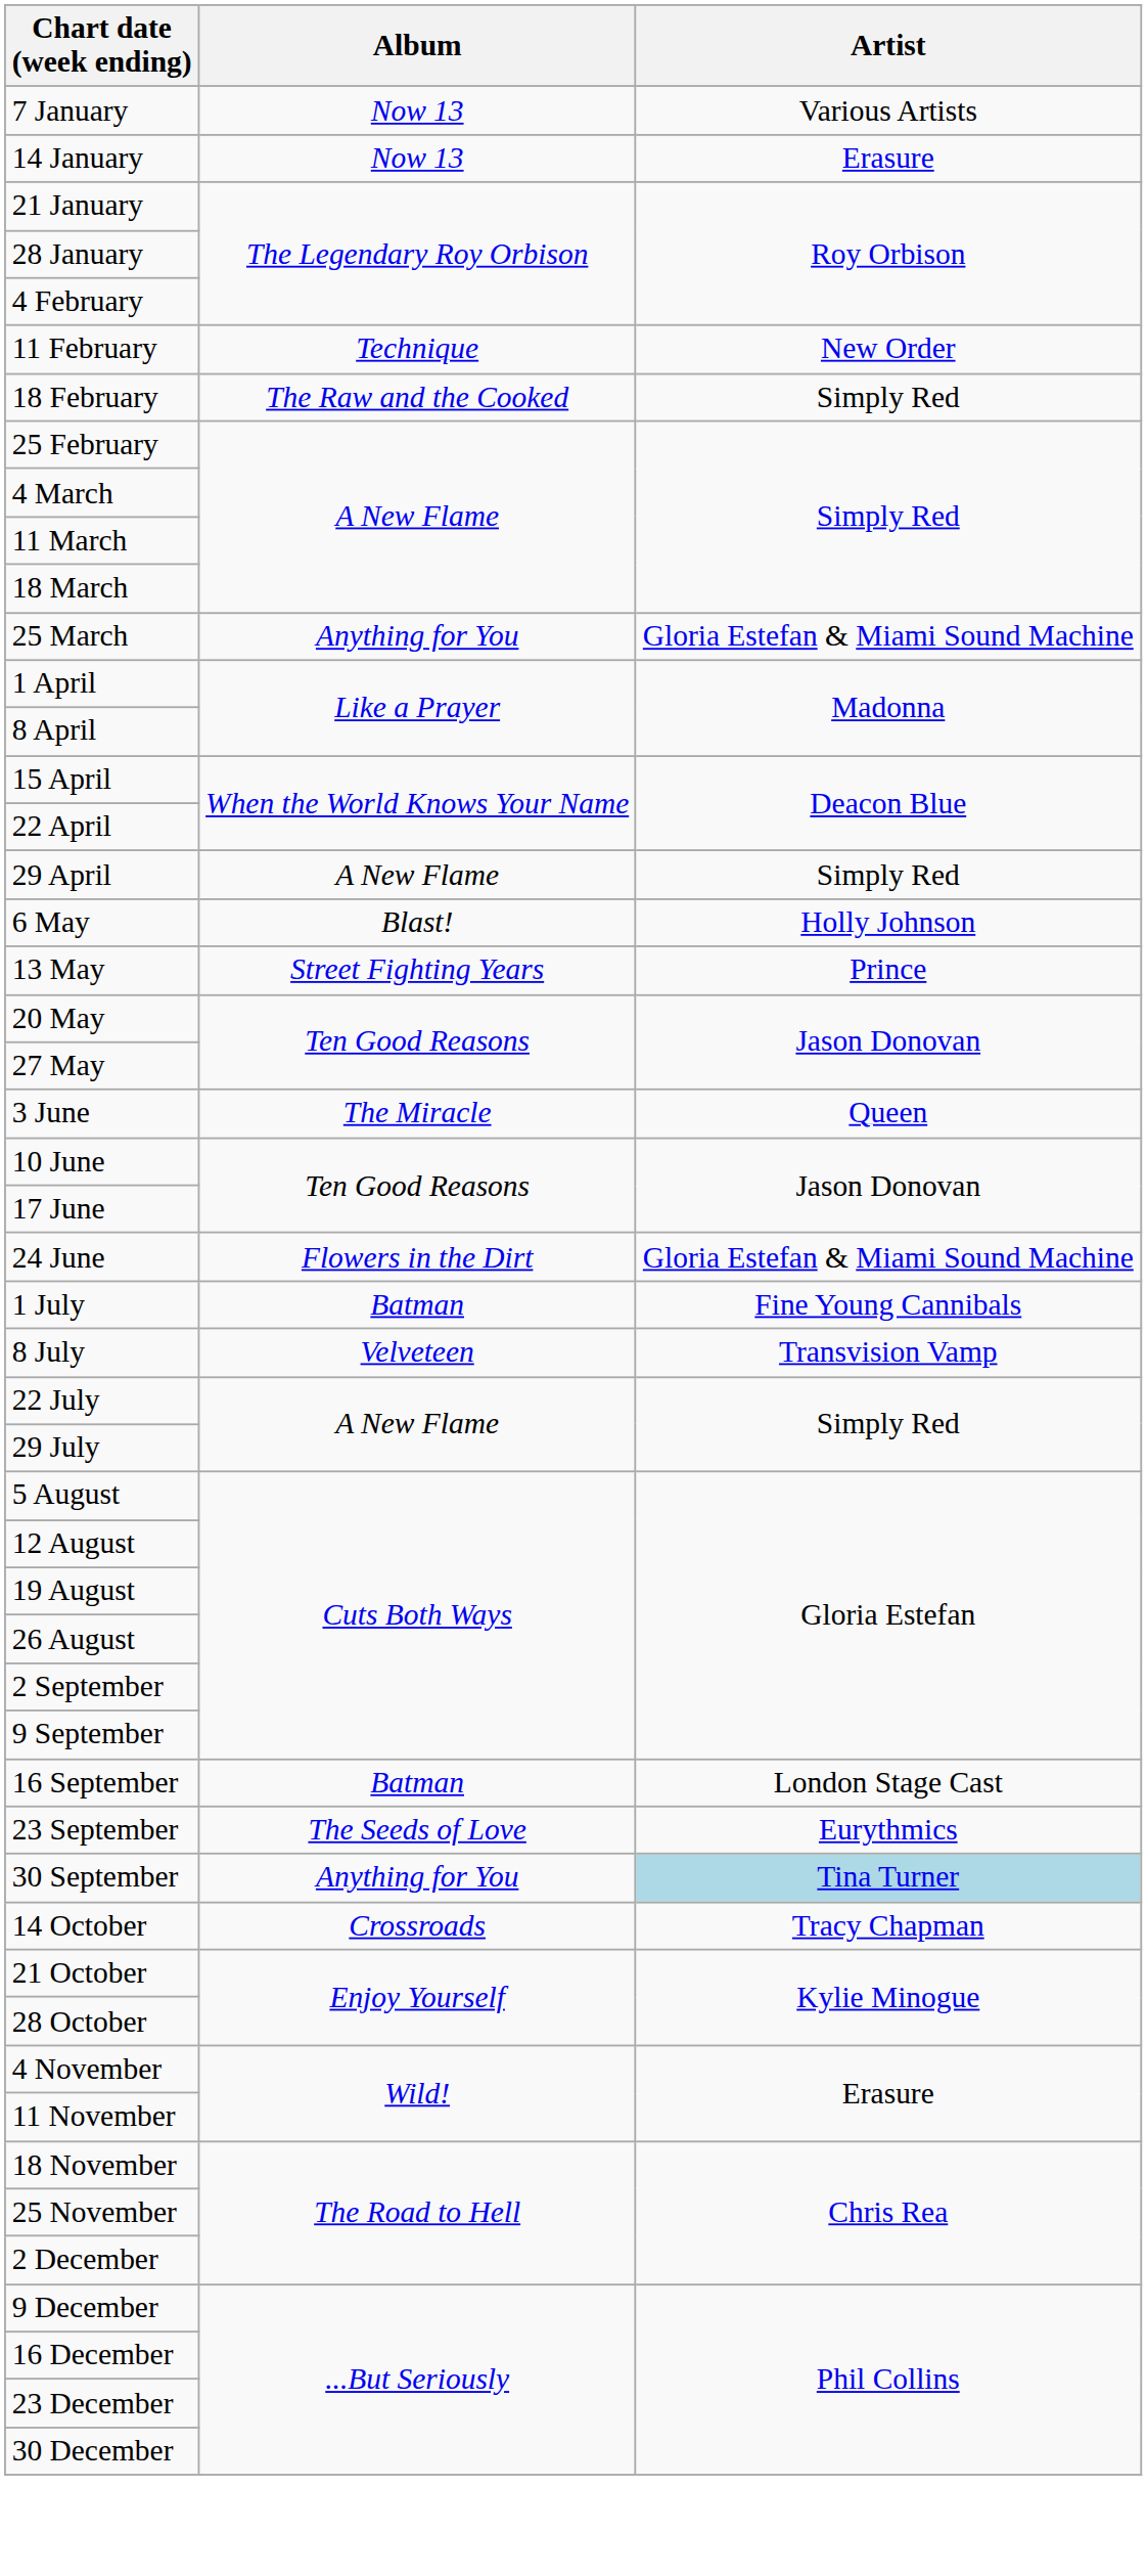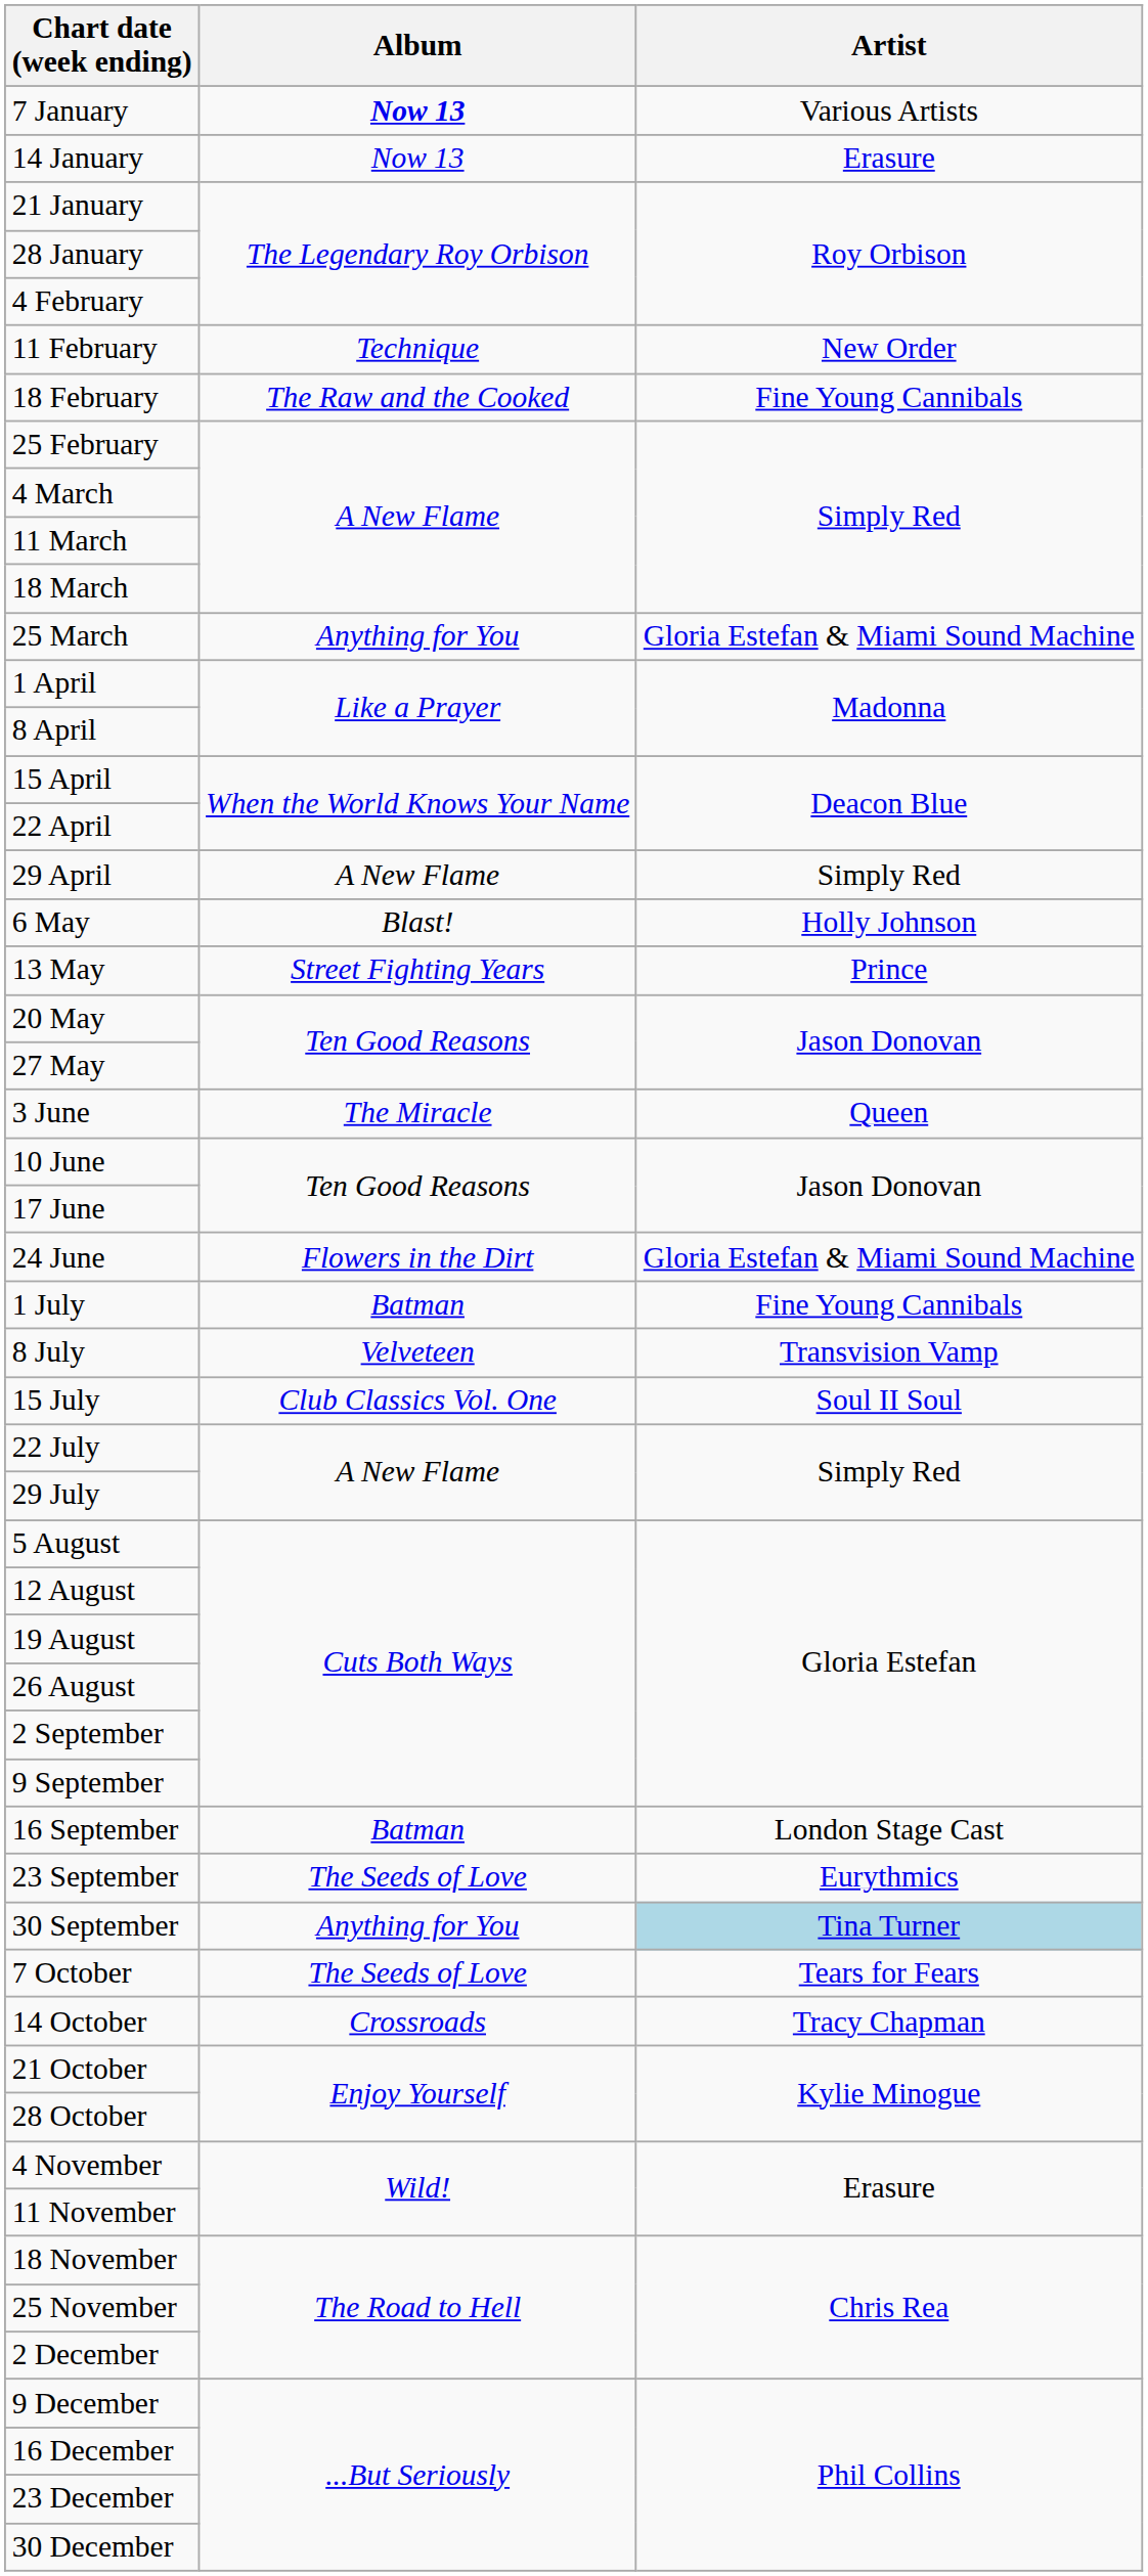7 January | Album: normal -> bold
18 February | Artist: Simply Red -> Fine Young Cannibals
+ row: 15 July | Club Classics Vol. One | Soul II Soul
+ row: 7 October | The Seeds of Love | Tears for Fears
